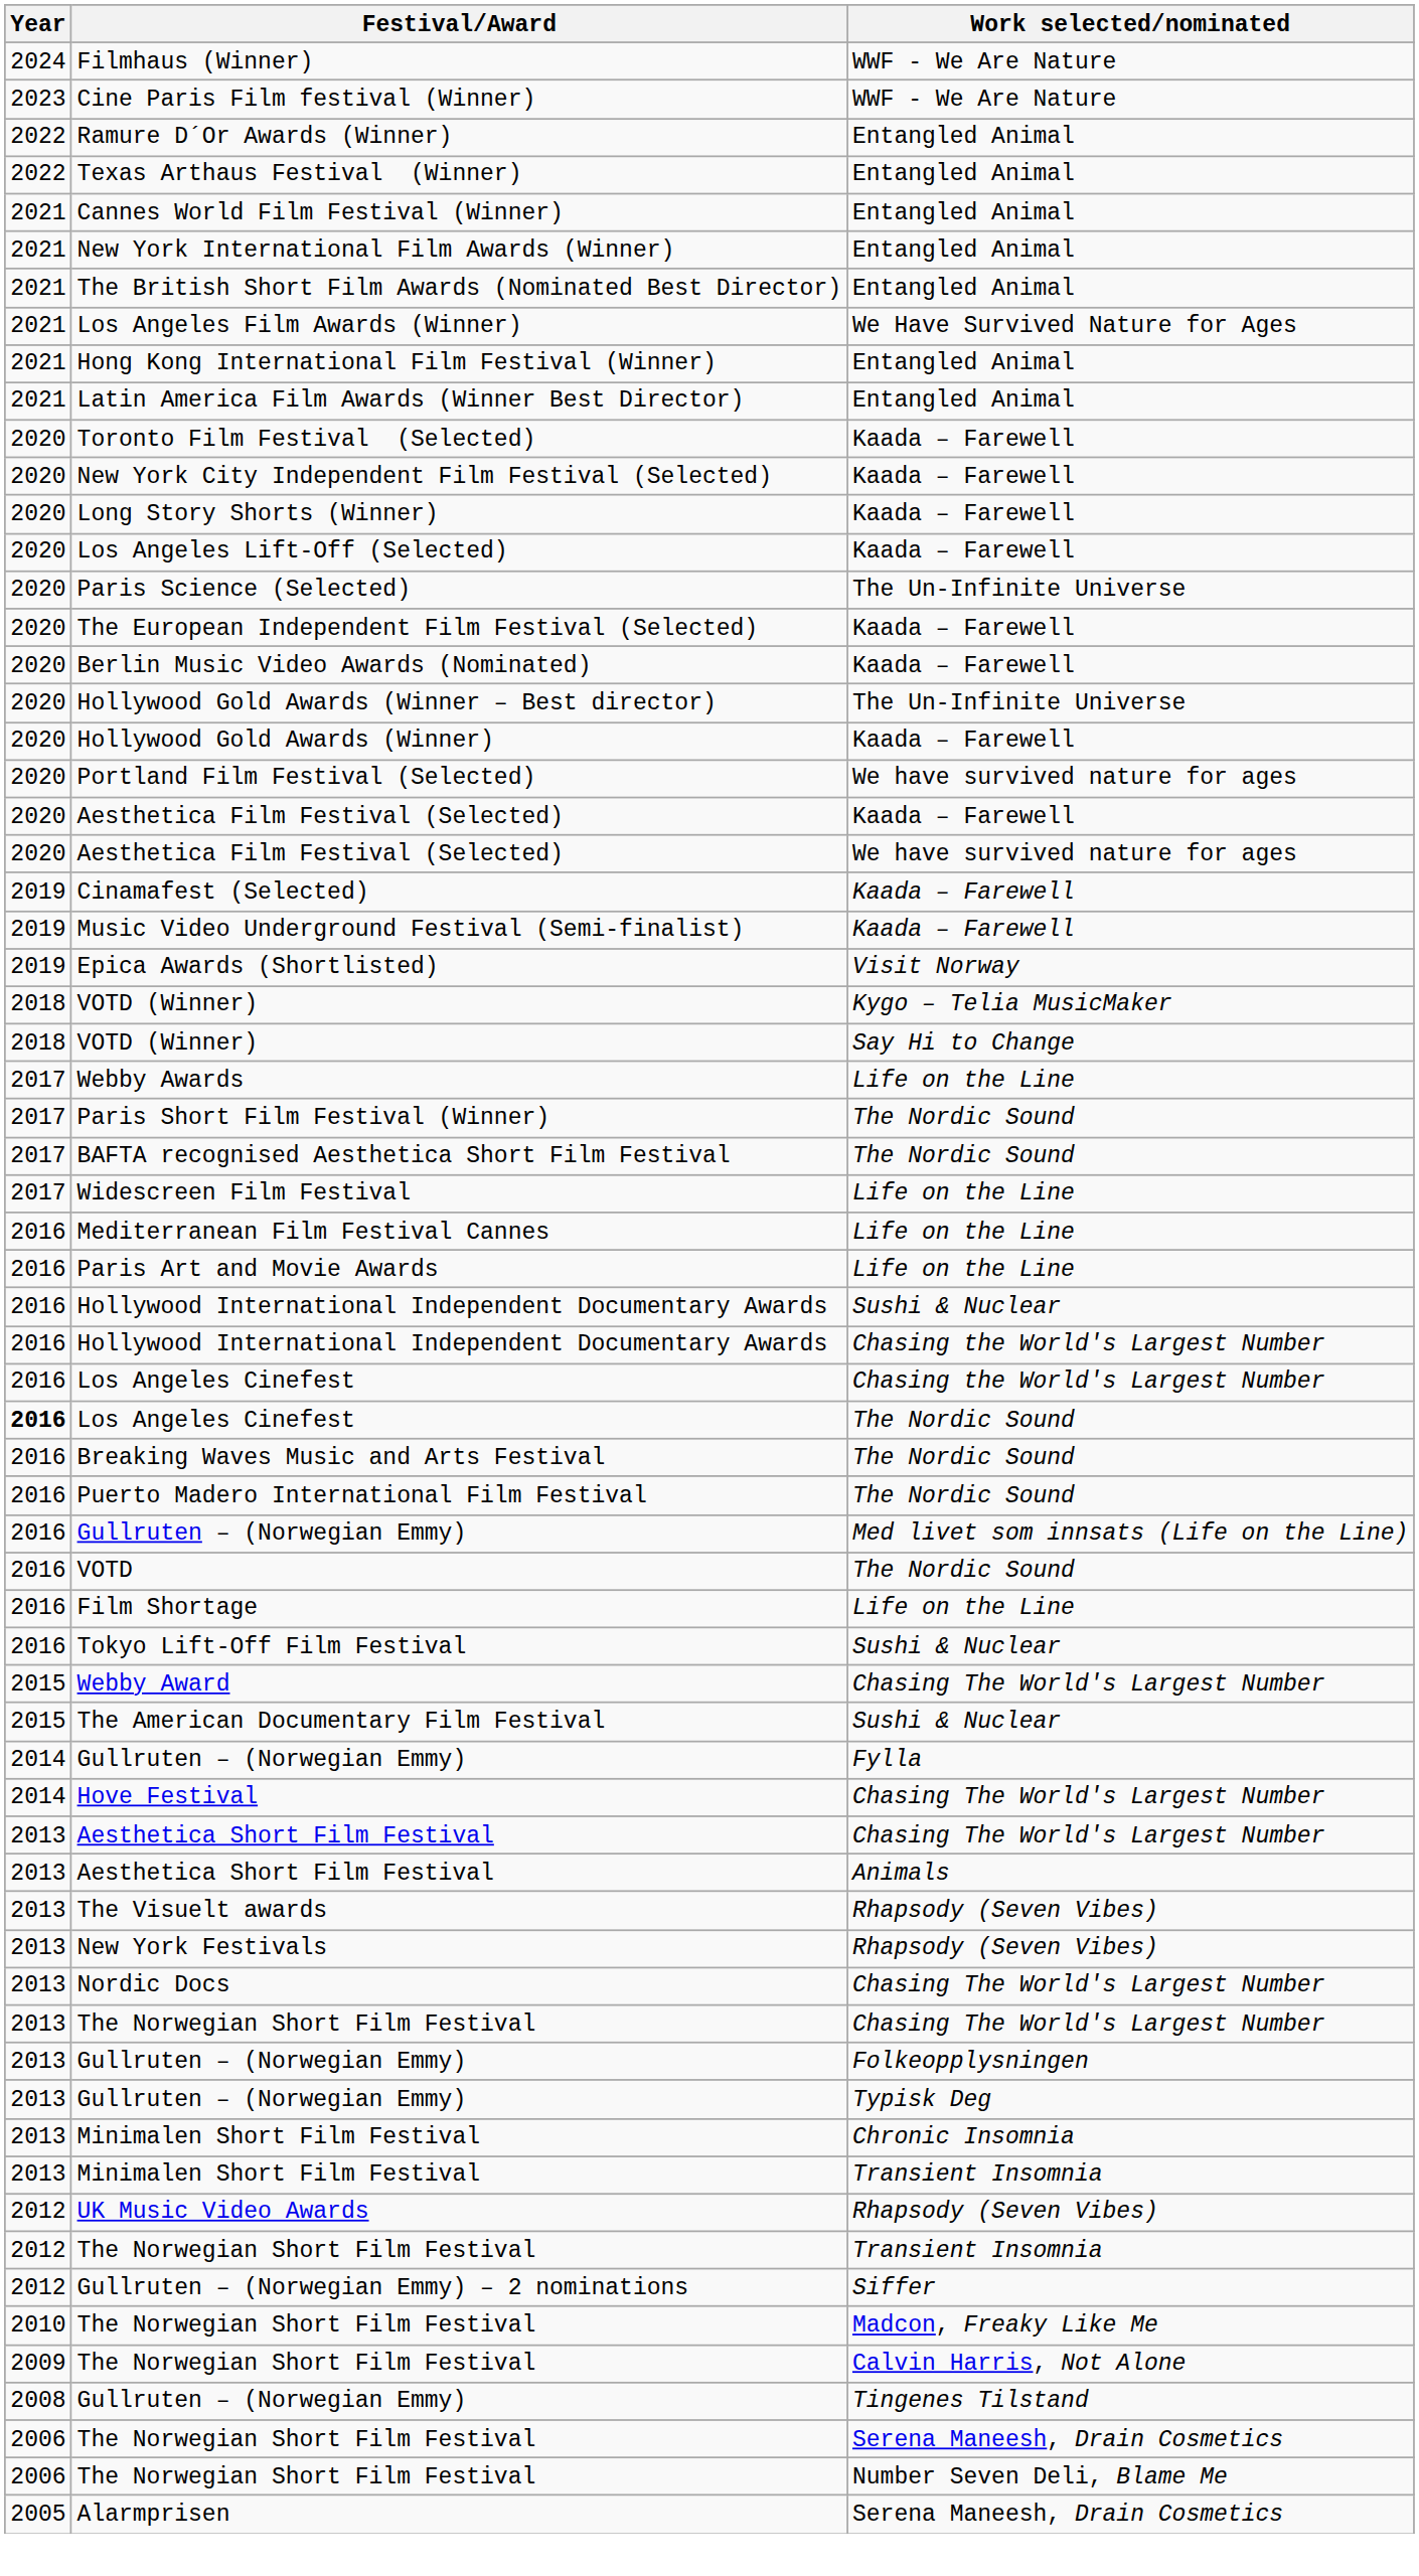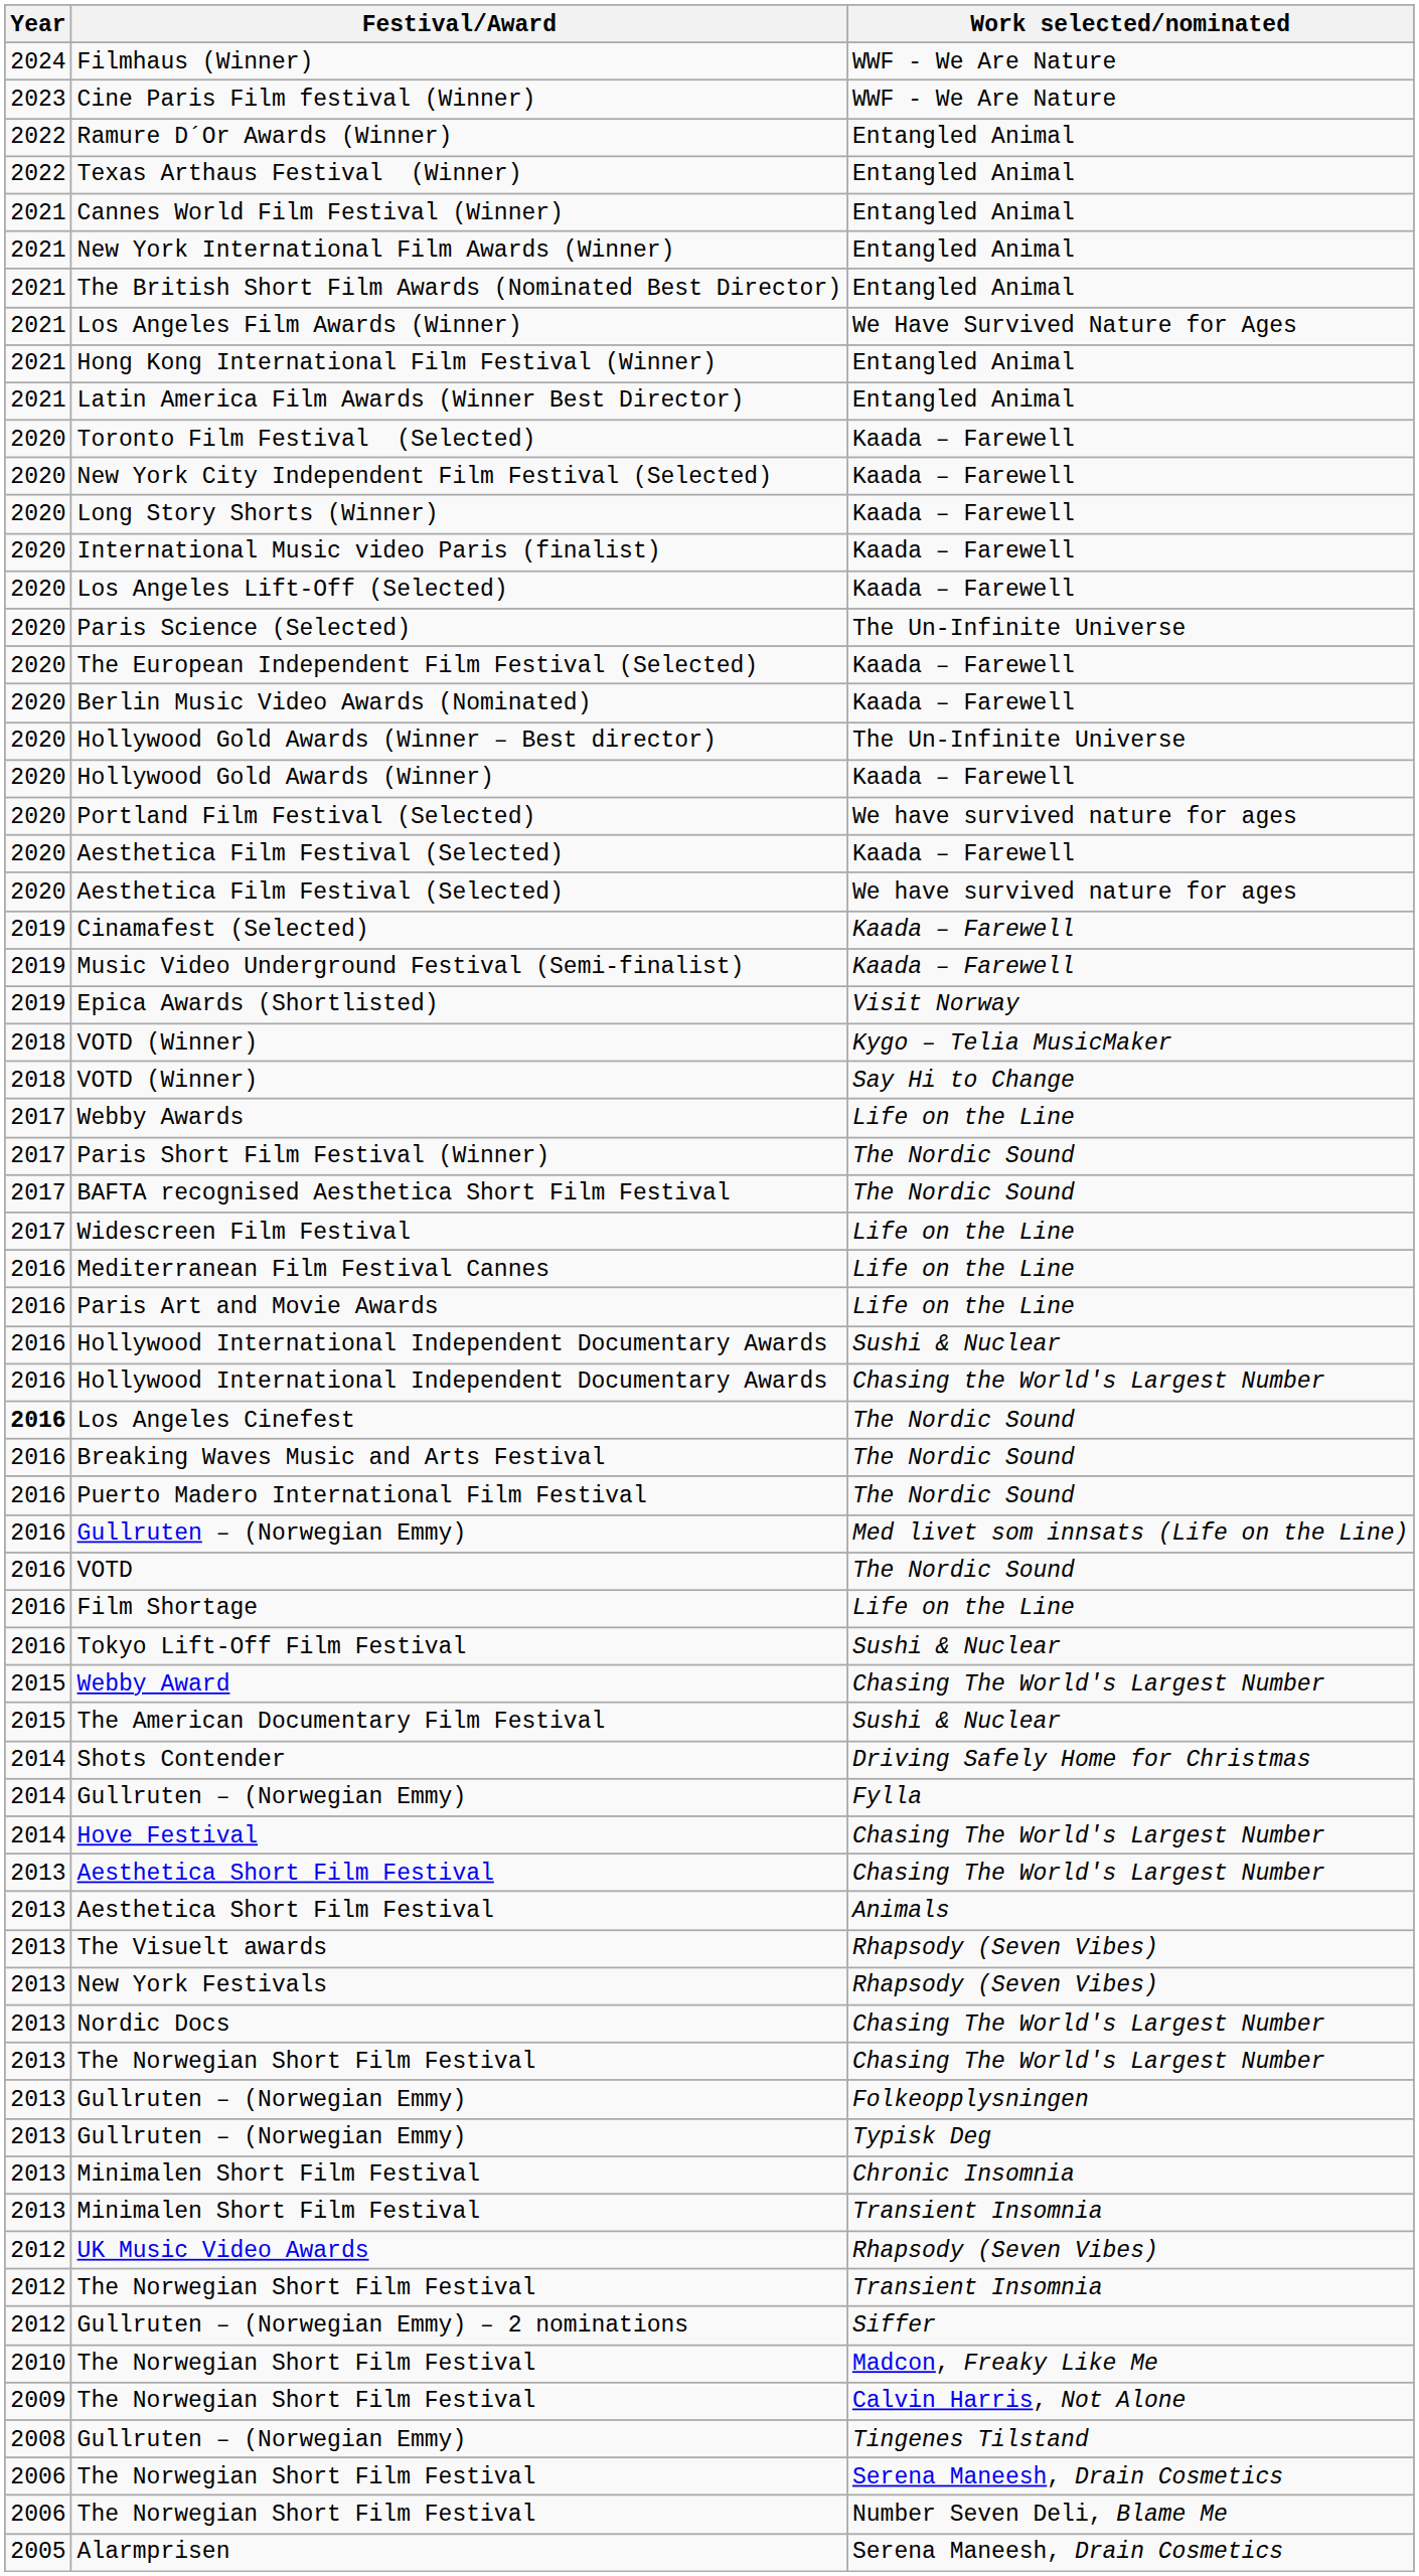+ row: 2020 | International Music video Paris (finalist) | Kaada – Farewell
- row: 2016 | Los Angeles Cinefest | Chasing the World's Largest Number
+ row: 2014 | Shots Contender | Driving Safely Home for Christmas
